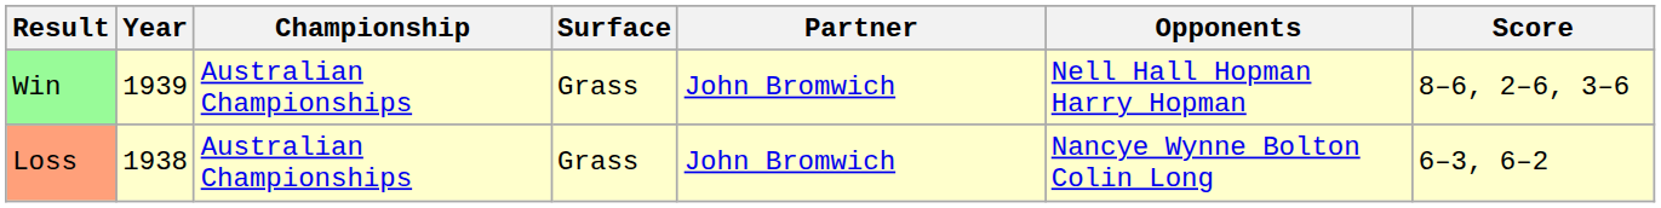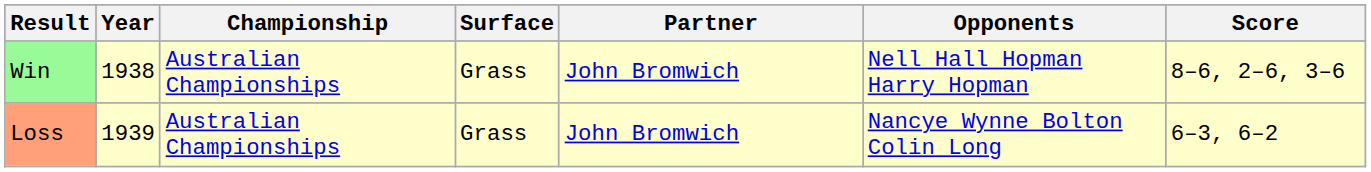Win | Year: 1939 -> 1938
Loss | Year: 1938 -> 1939
